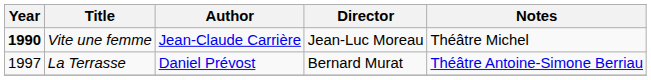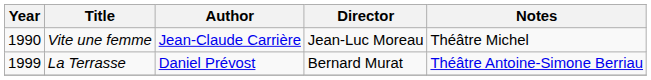Vite une femme | Year: bold -> normal
La Terrasse | Year: 1997 -> 1999
